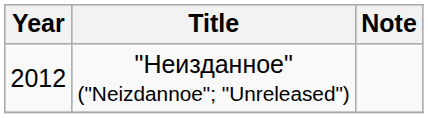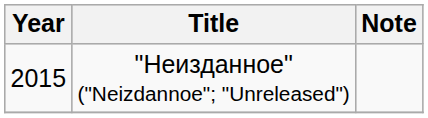"Неизданное" ("Neizdannoe"; "Unreleased") | Year: 2012 -> 2015
